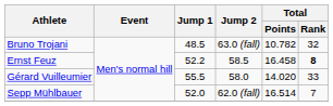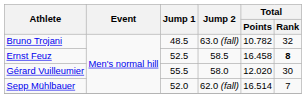Ernst Feuz | Jump 1: 52.2 -> 52.5
Gérard Vuilleumier | Total / Points: 14.020 -> 12.020
Gérard Vuilleumier | Total / Rank: 33 -> 30
